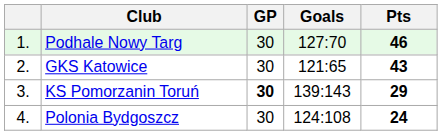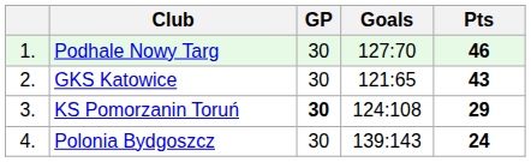KS Pomorzanin Toruń | Goals: 139:143 -> 124:108
Polonia Bydgoszcz | Goals: 124:108 -> 139:143
